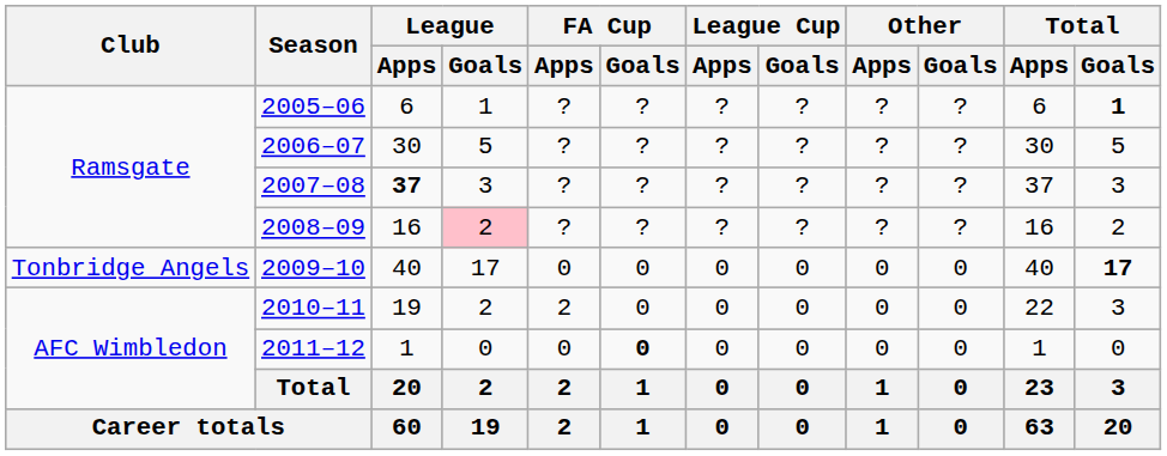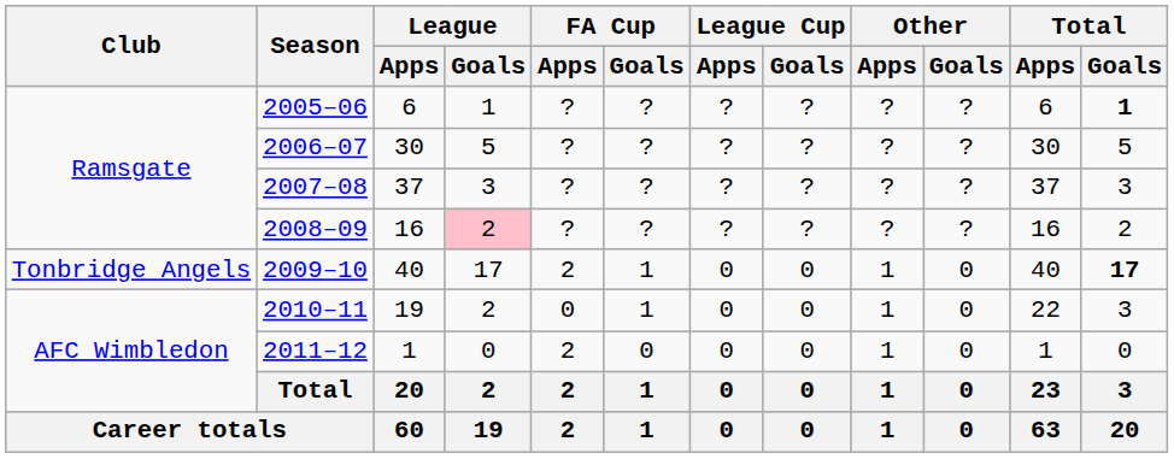2007–08 | League / Apps: bold -> normal
2009–10 | FA Cup / Apps: 0 -> 2
2009–10 | FA Cup / Goals: 0 -> 1
2009–10 | Other / Apps: 0 -> 1
2010–11 | FA Cup / Apps: 2 -> 0
2010–11 | FA Cup / Goals: 0 -> 1
2010–11 | Other / Apps: 0 -> 1
2011–12 | FA Cup / Apps: 0 -> 2
2011–12 | FA Cup / Goals: bold -> normal
2011–12 | Other / Apps: 0 -> 1
